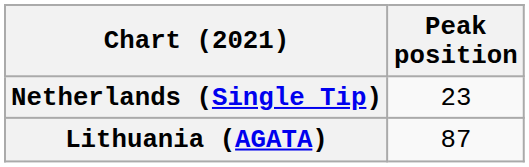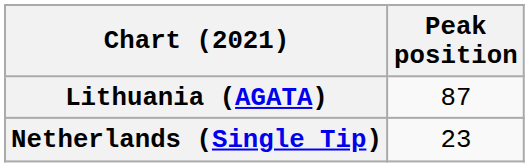rows swapped: Lithuania (AGATA) <-> Netherlands (Single Tip)
